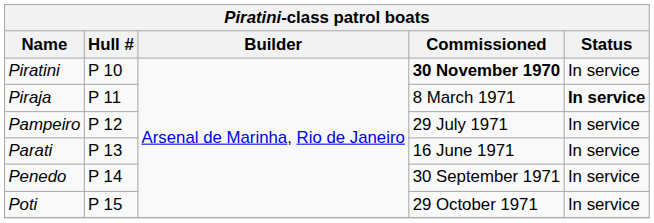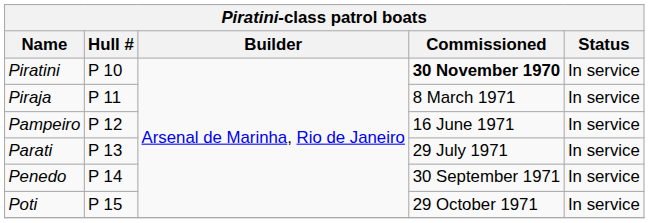Piraja | Status: bold -> normal
Pampeiro | Commissioned: 29 July 1971 -> 16 June 1971
Parati | Commissioned: 16 June 1971 -> 29 July 1971
